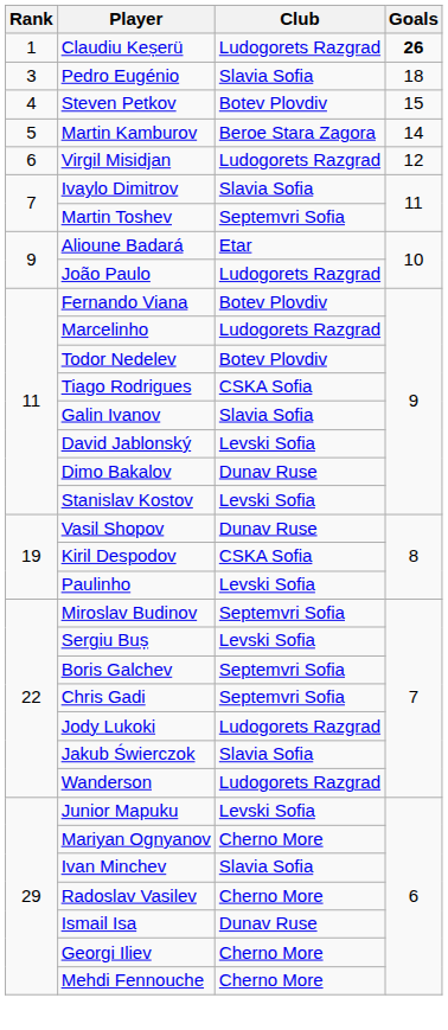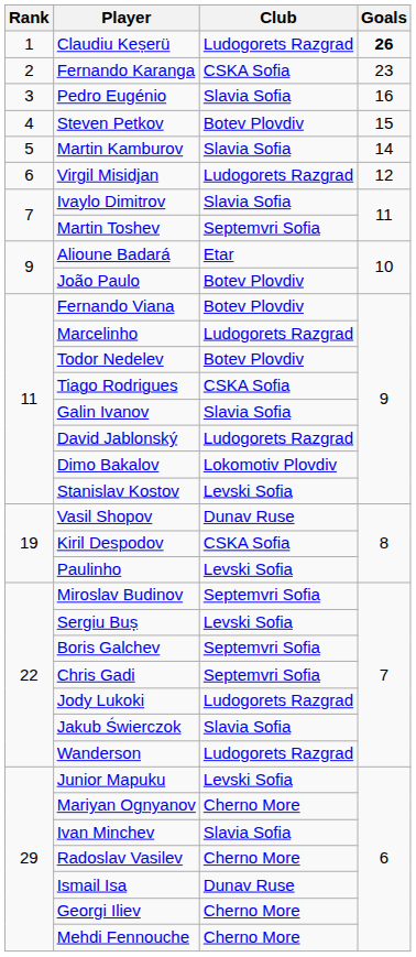+ row: 2 | Fernando Karanga | CSKA Sofia | 23
Pedro Eugénio | Goals: 18 -> 16
Martin Kamburov | Club: Beroe Stara Zagora -> Slavia Sofia
João Paulo | Club: Ludogorets Razgrad -> Botev Plovdiv
David Jablonský | Club: Levski Sofia -> Ludogorets Razgrad
Dimo Bakalov | Club: Dunav Ruse -> Lokomotiv Plovdiv
